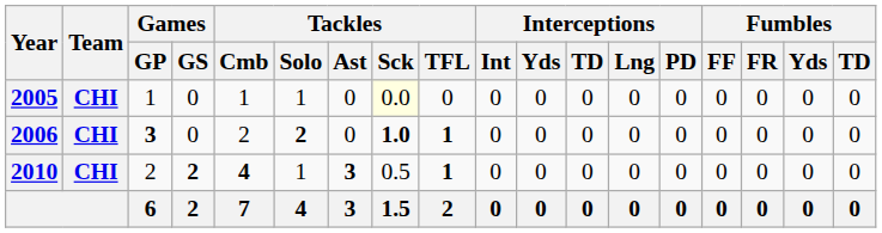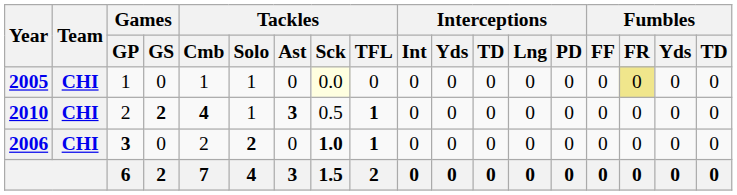2005 | Fumbles / FR: no background -> khaki background
rows swapped: 2006 <-> 2010
